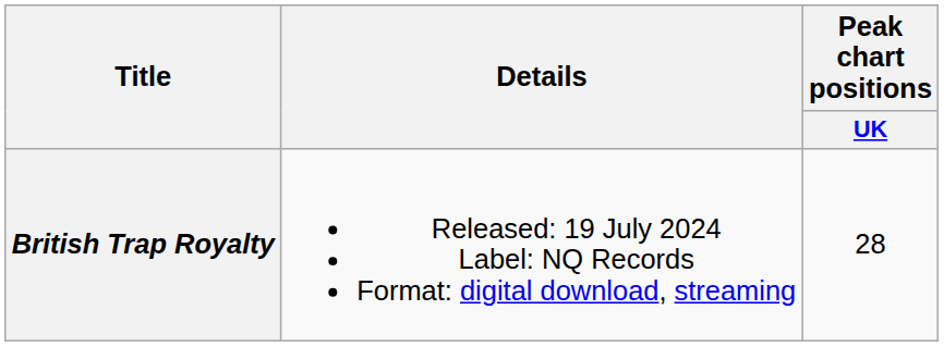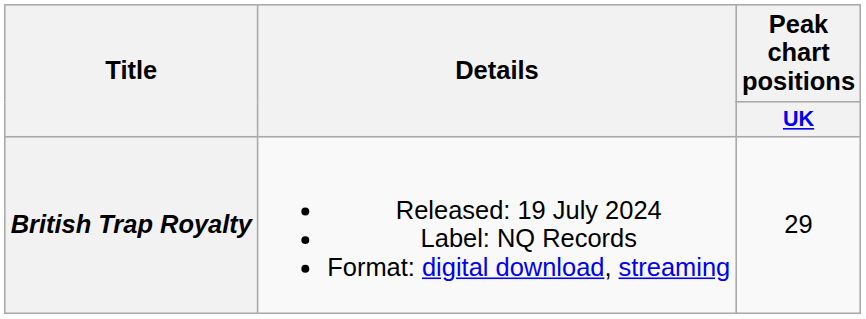British Trap Royalty | Peak chart positions / UK: 28 -> 29
